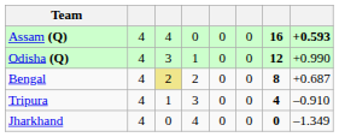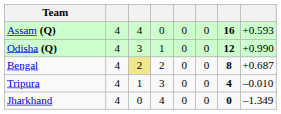Assam (Q) | column 8: bold -> normal
Tripura | column 8: –0.910 -> –0.010
